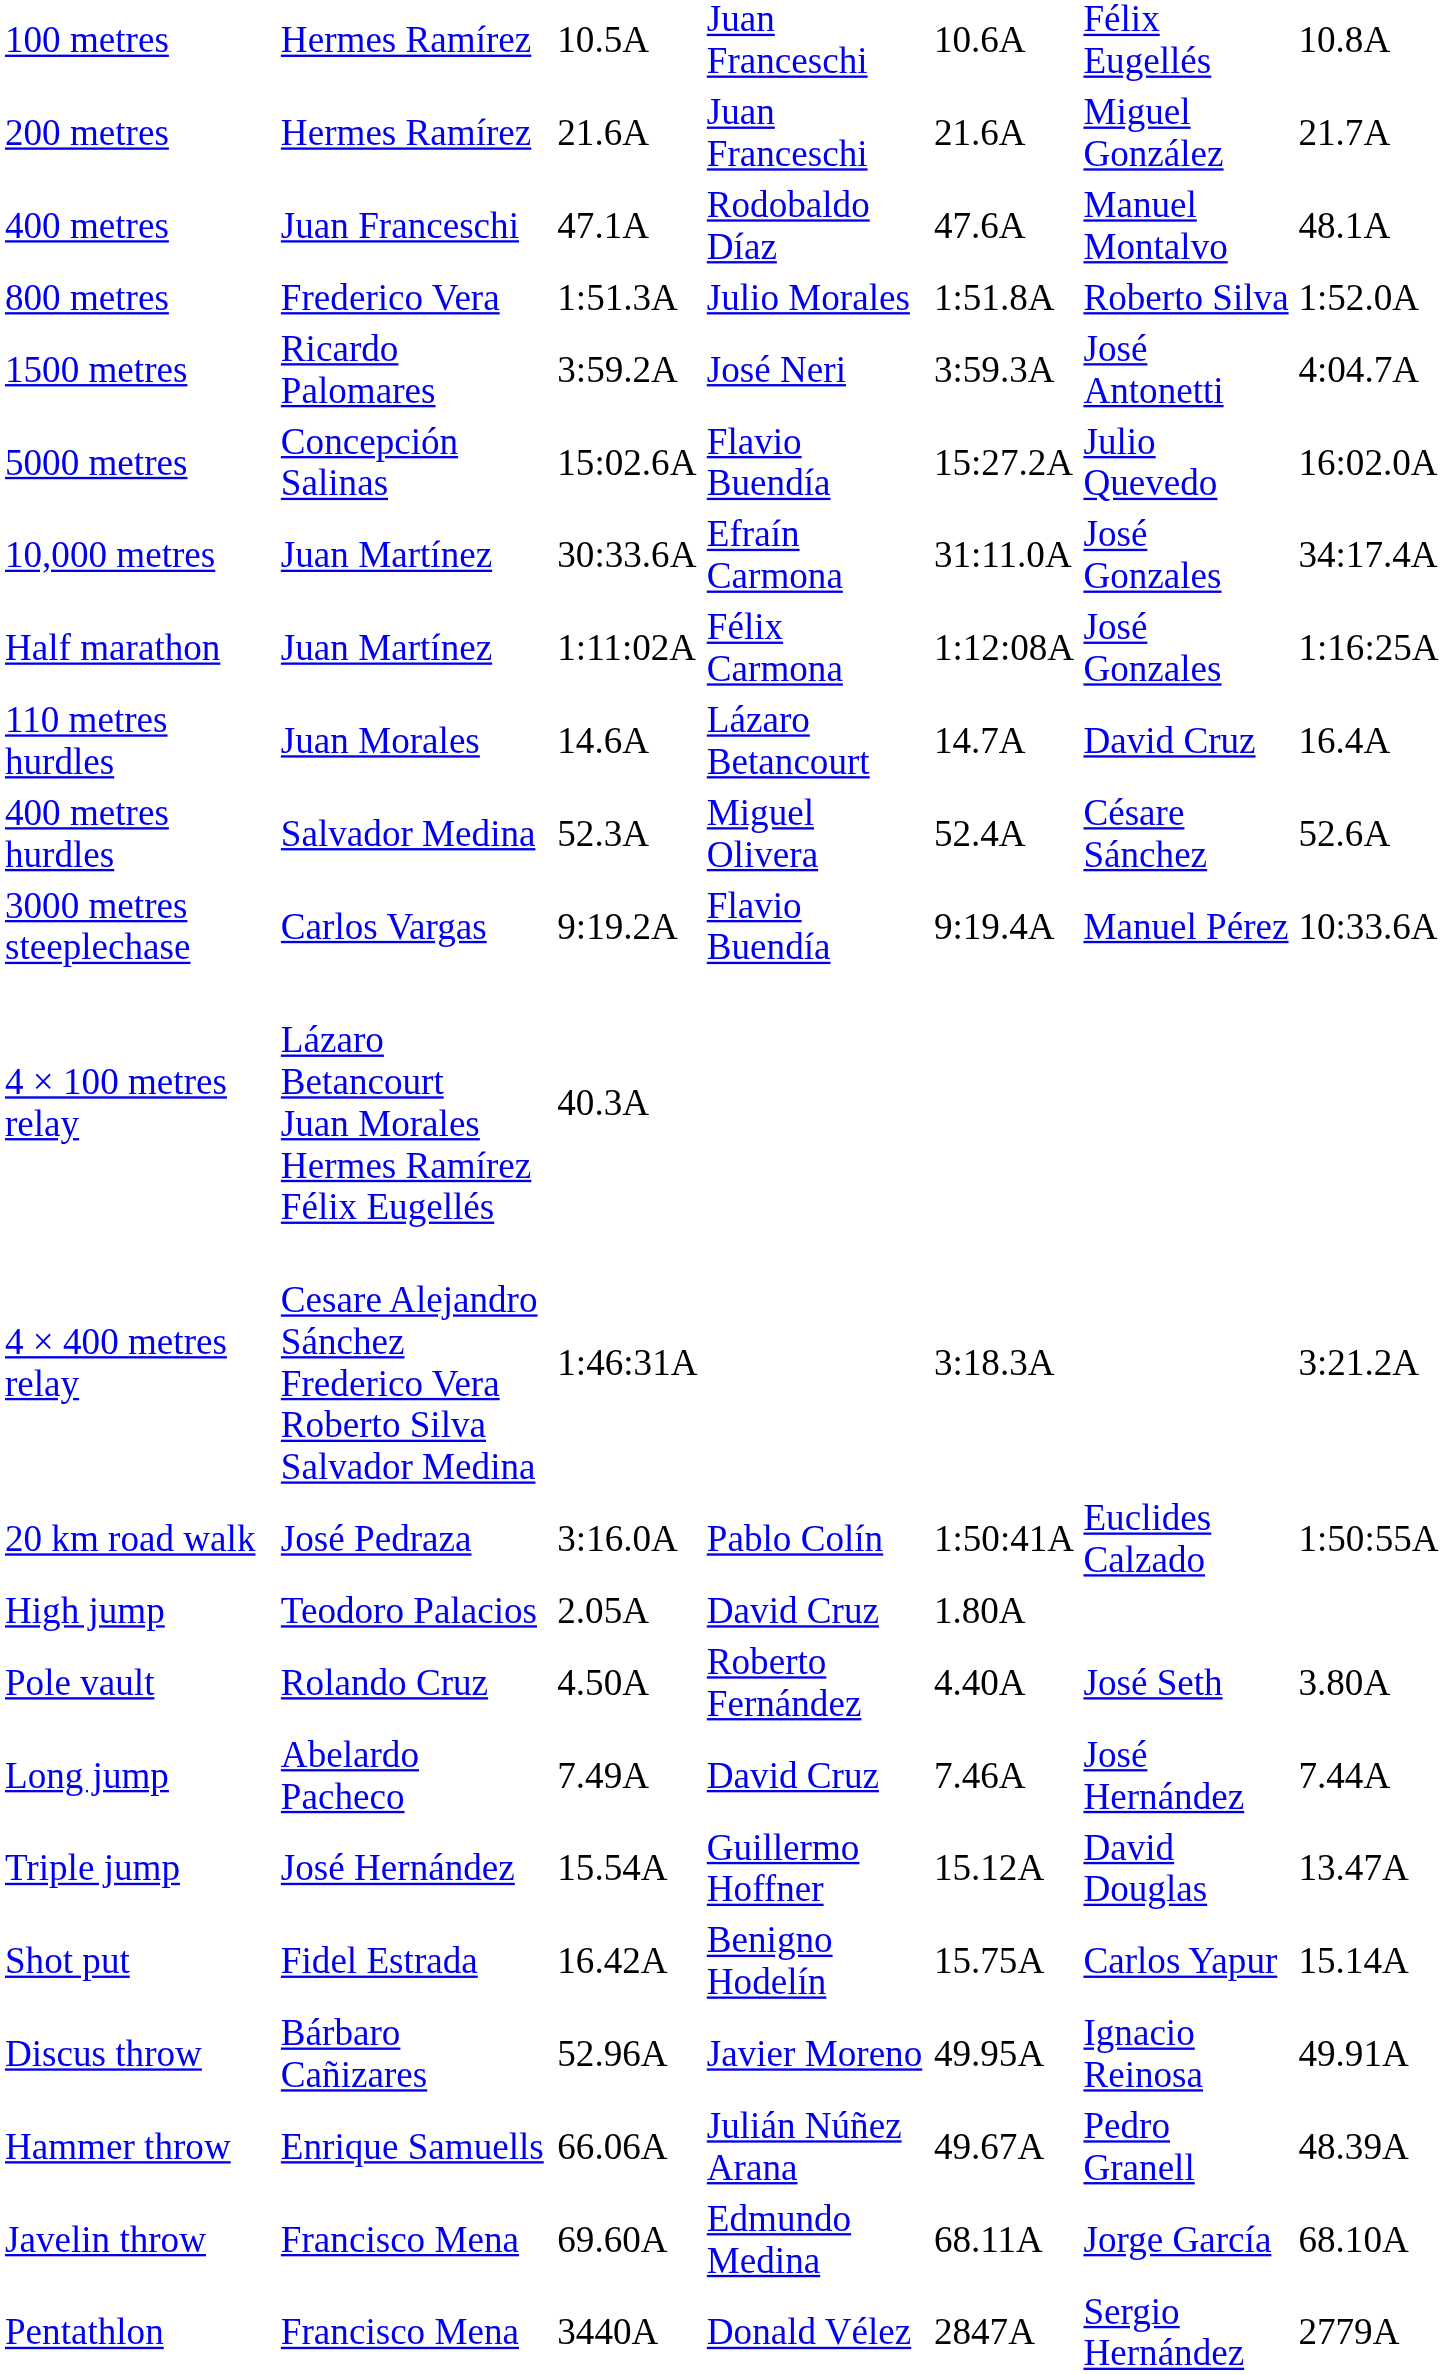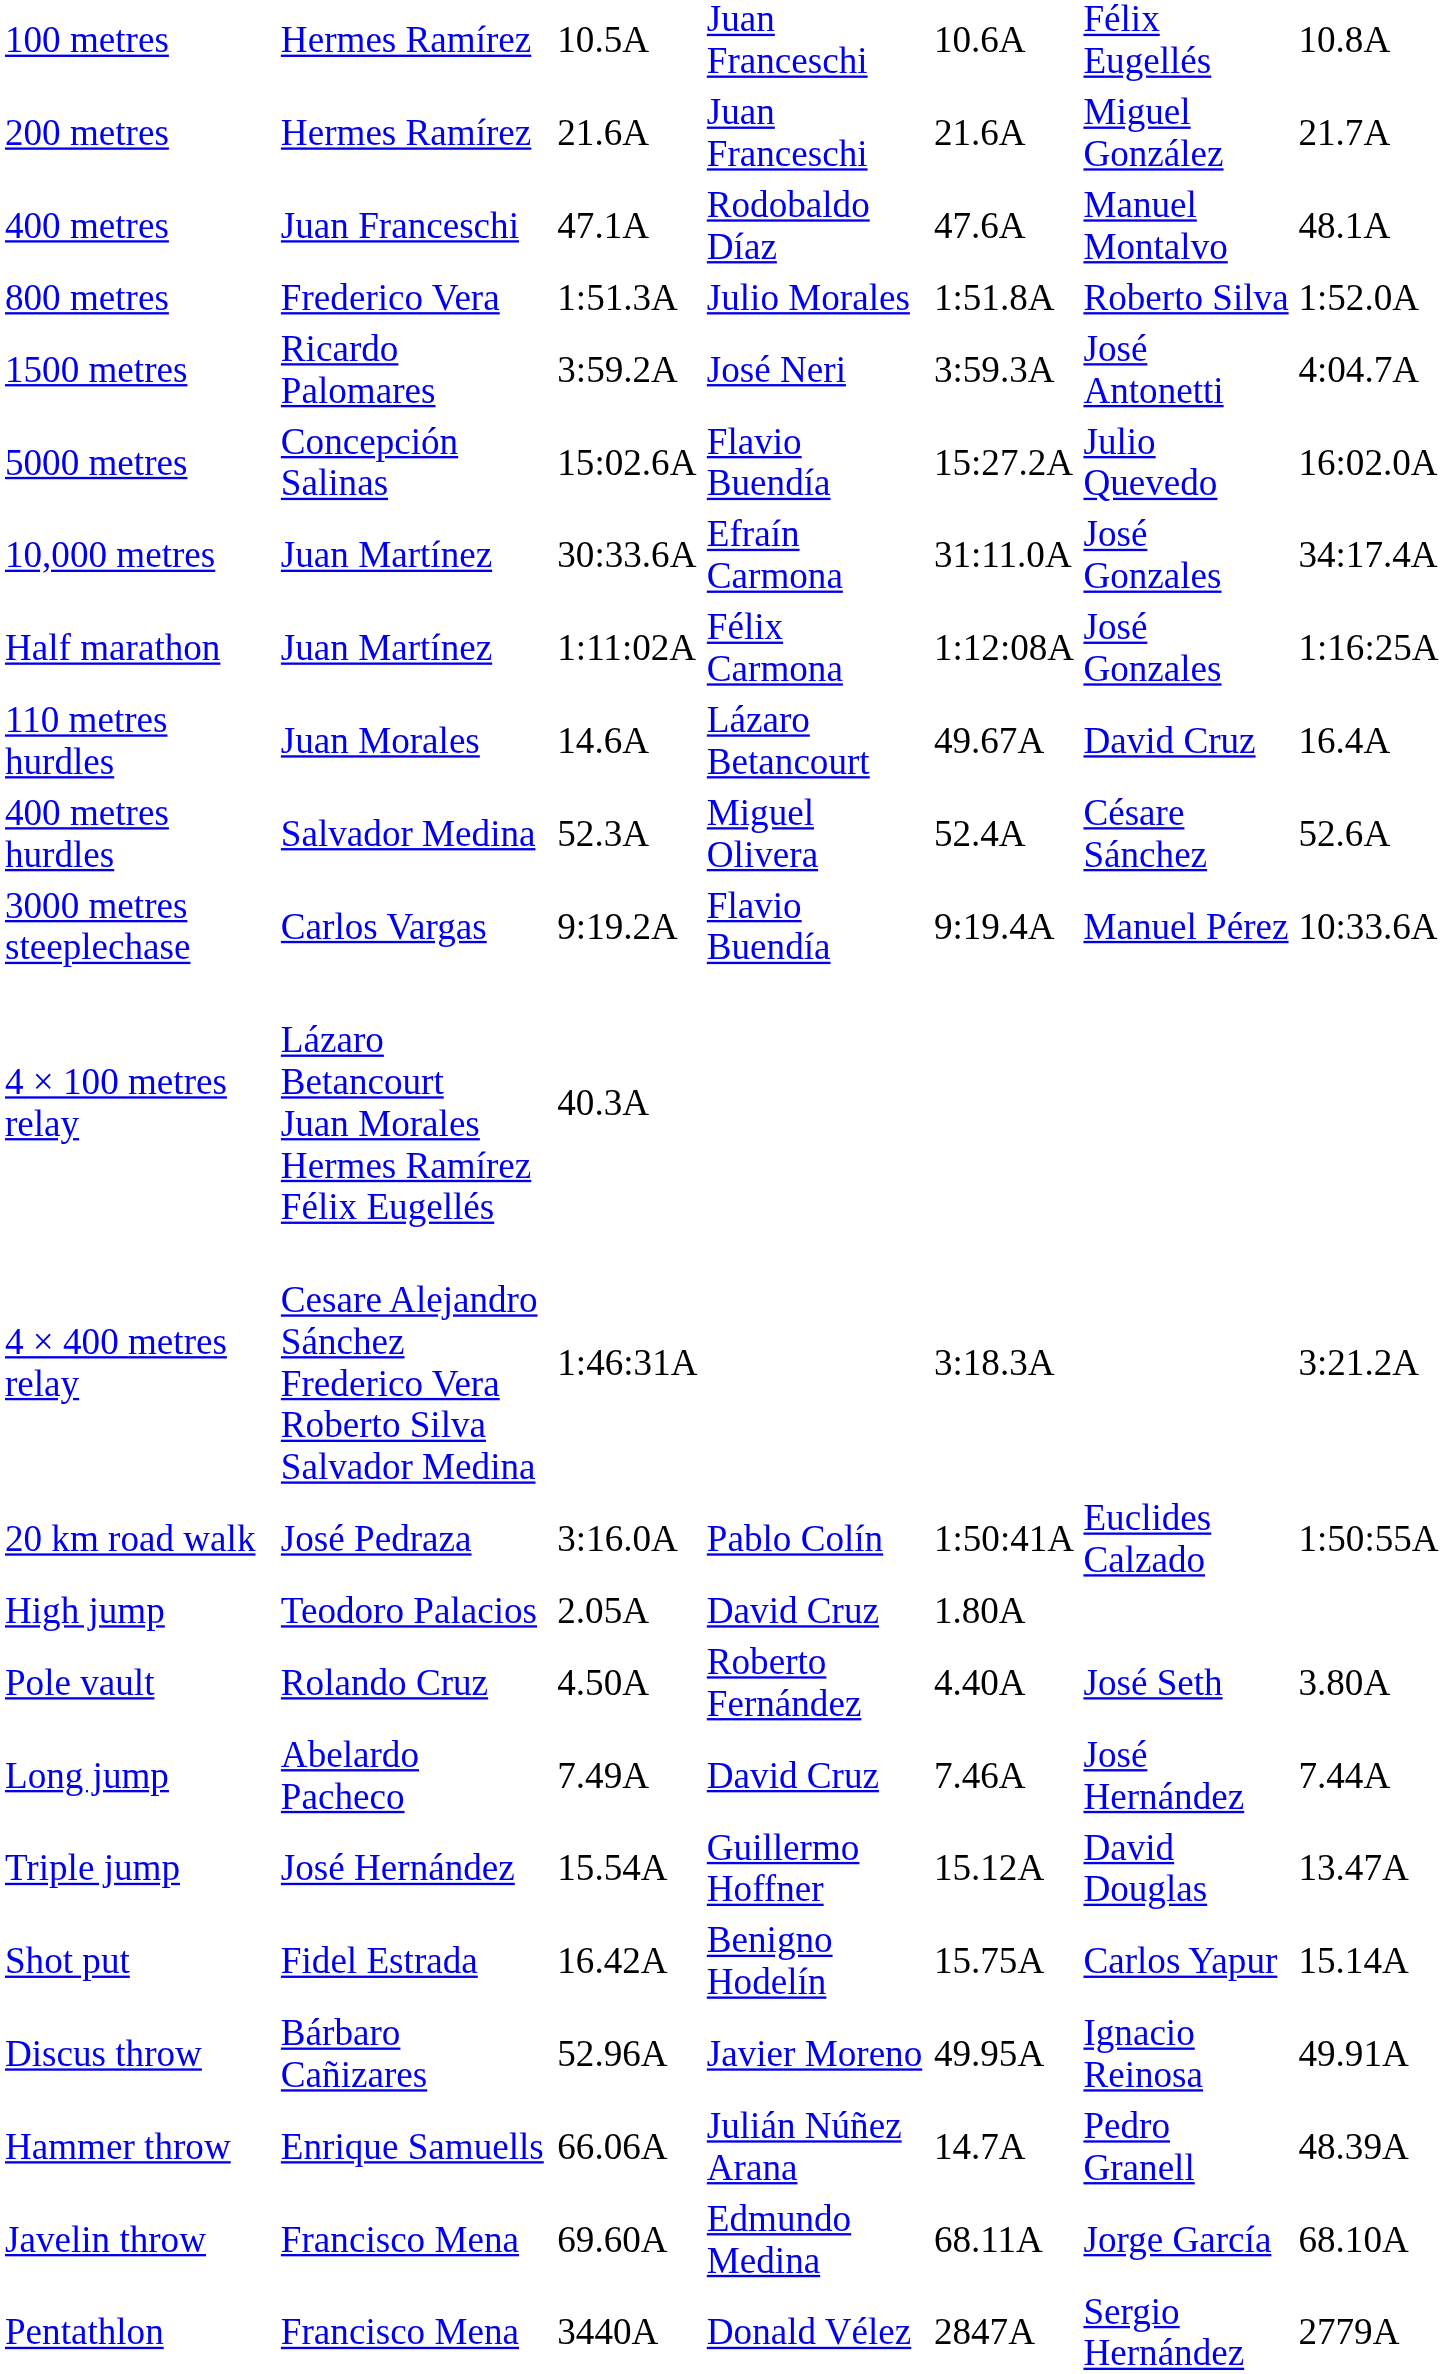110 metres hurdles | column 5: 14.7A -> 49.67A
Hammer throw | column 5: 49.67A -> 14.7A
